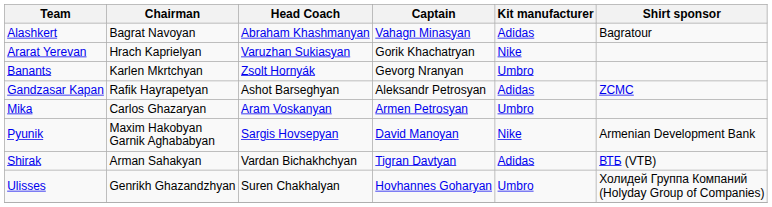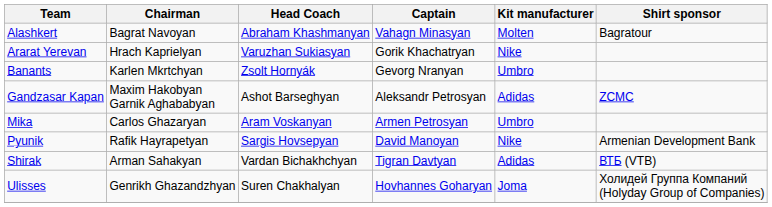Alashkert | Kit manufacturer: Adidas -> Molten
Gandzasar Kapan | Chairman: Rafik Hayrapetyan -> Maxim Hakobyan Garnik Aghababyan
Pyunik | Chairman: Maxim Hakobyan Garnik Aghababyan -> Rafik Hayrapetyan
Ulisses | Kit manufacturer: Umbro -> Joma
